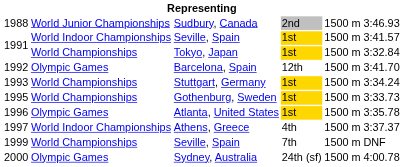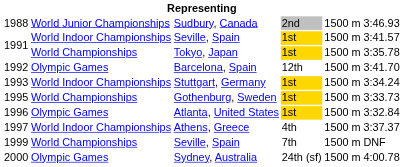Tokyo, Japan | column 6: 3:32.84 -> 3:35.78
Stuttgart, Germany | column 2: World Championships -> World Indoor Championships
Atlanta, United States | column 6: 3:35.78 -> 3:32.84
